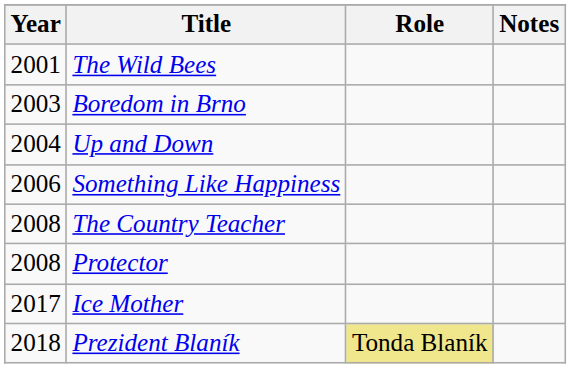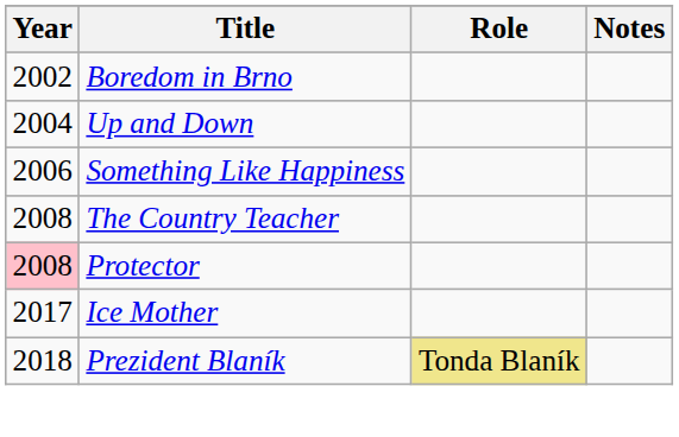- row: 2001 | The Wild Bees
Boredom in Brno | Year: 2003 -> 2002
Protector | Year: no background -> pink background
